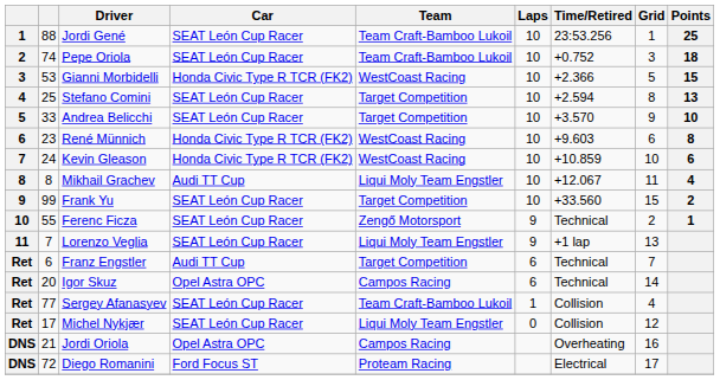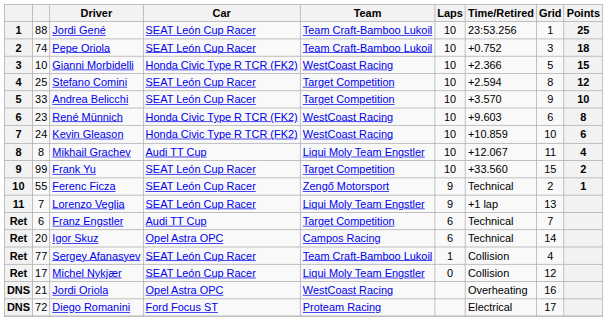Gianni Morbidelli | column 2: 53 -> 10
Stefano Comini | Points: 13 -> 12
Jordi Oriola | Team: Campos Racing -> WestCoast Racing
